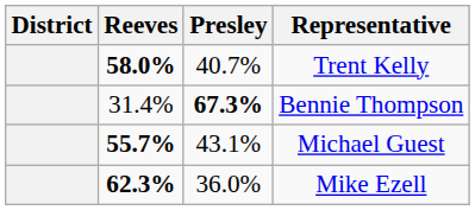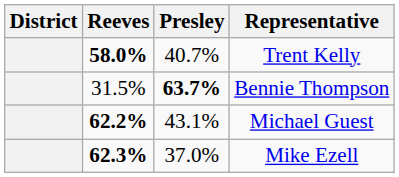Bennie Thompson | Reeves: 31.4% -> 31.5%
Bennie Thompson | Presley: 67.3% -> 63.7%
Michael Guest | Reeves: 55.7% -> 62.2%
Mike Ezell | Presley: 36.0% -> 37.0%
